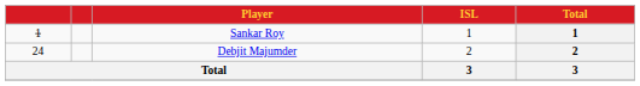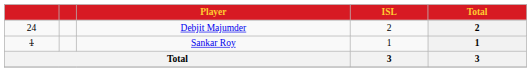rows swapped: Debjit Majumder <-> Sankar Roy
